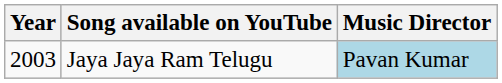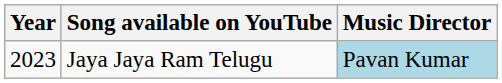Jaya Jaya Ram Telugu | Year: 2003 -> 2023
